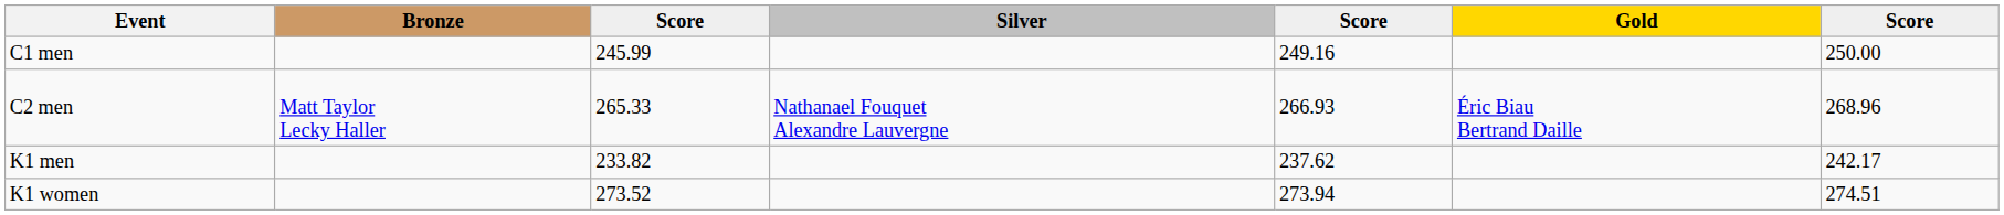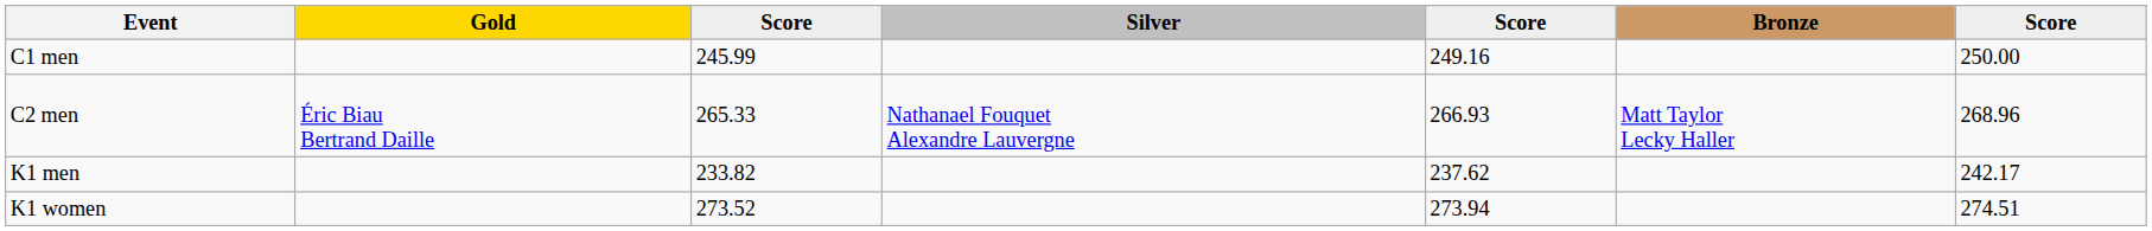columns swapped: Gold <-> Bronze
